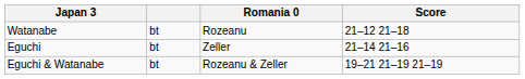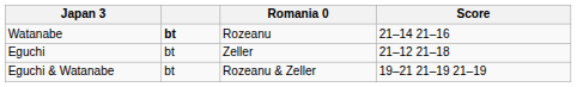Watanabe | column 2: normal -> bold
Watanabe | Score: 21–12 21–18 -> 21–14 21–16
Eguchi | Score: 21–14 21–16 -> 21–12 21–18
